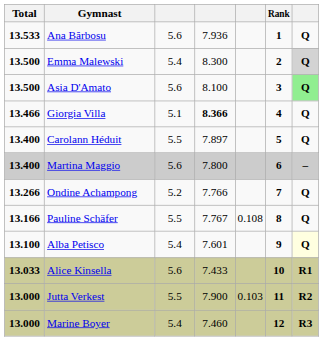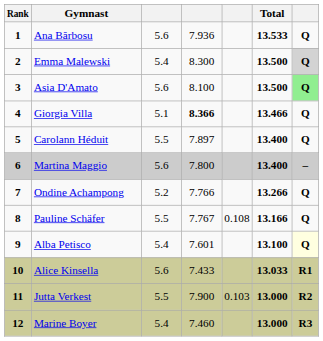columns swapped: Rank <-> Total
